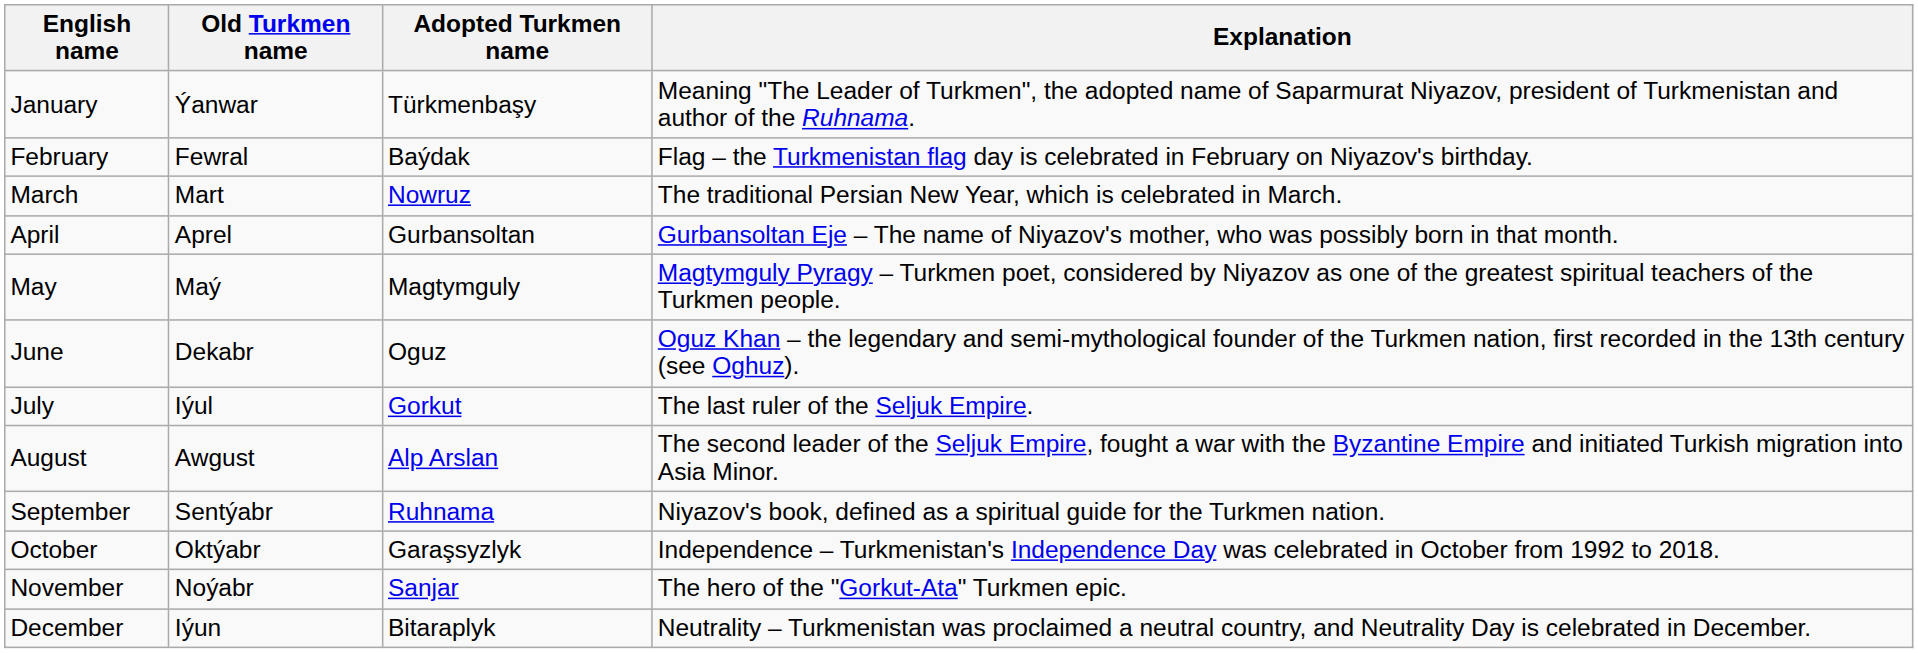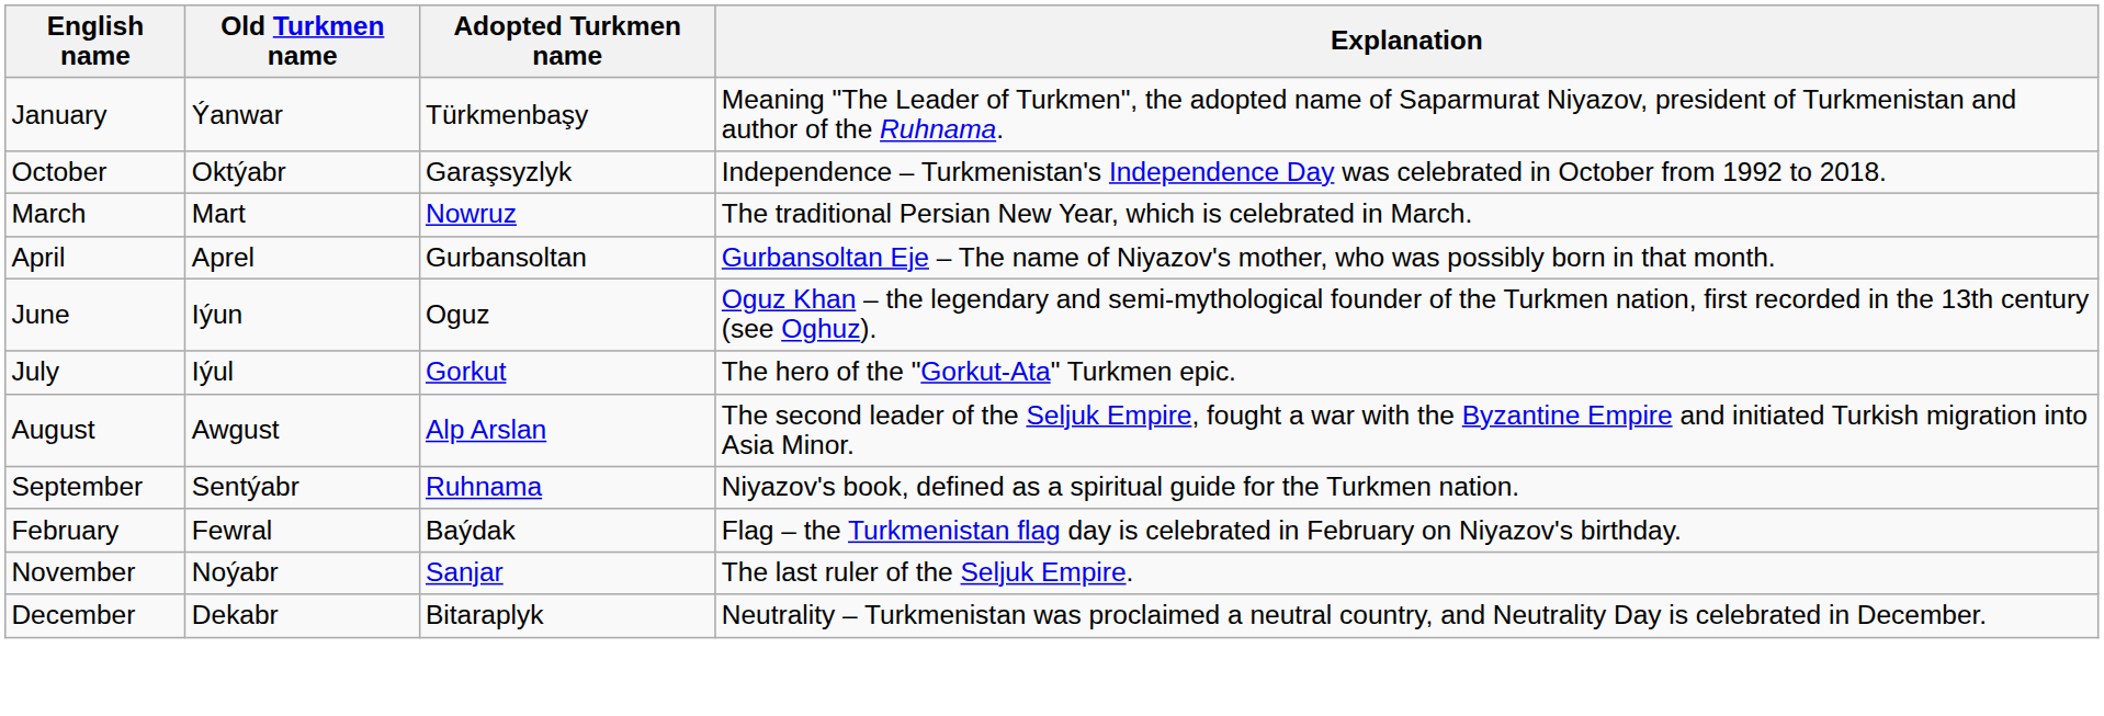rows swapped: February <-> October
- row: May | Maý | Magtymguly | Magtymguly Pyragy – Turkmen poet, considered by Niyazov as one of the greatest spiritual teachers of the Turkmen people.
June | Old Turkmen name: Dekabr -> Iýun
July | Explanation: The last ruler of the Seljuk Empire. -> The hero of the "Gorkut-Ata" Turkmen epic.
November | Explanation: The hero of the "Gorkut-Ata" Turkmen epic. -> The last ruler of the Seljuk Empire.
December | Old Turkmen name: Iýun -> Dekabr
